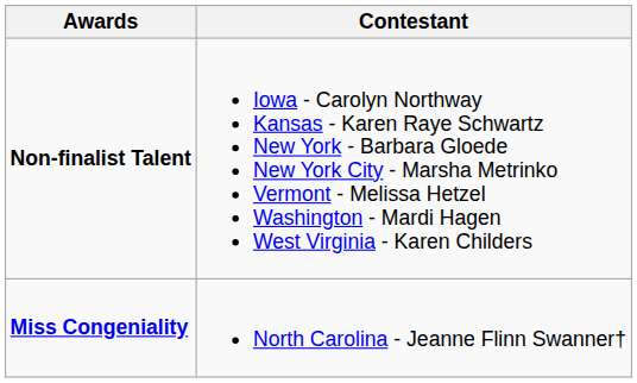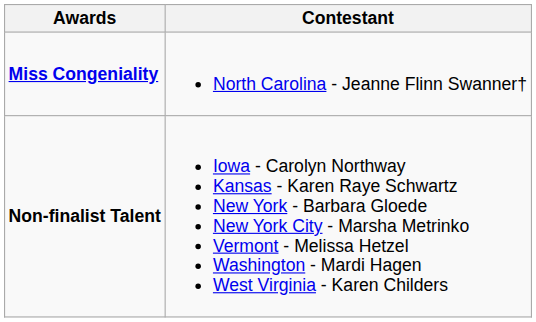rows swapped: Miss Congeniality <-> Non-finalist Talent
